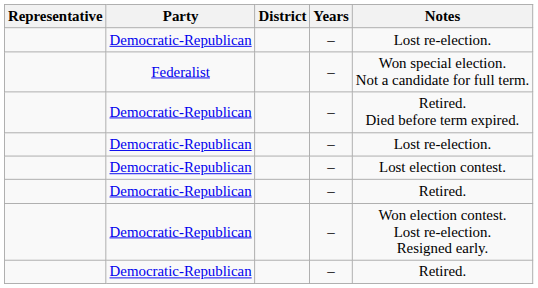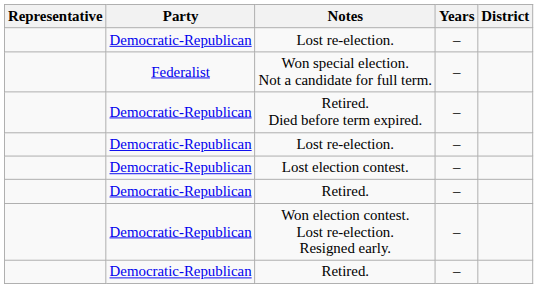columns swapped: District <-> Notes
